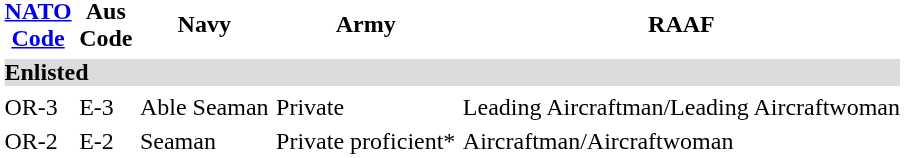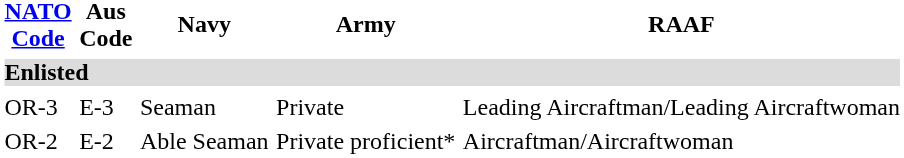OR-3 | Navy: Able Seaman -> Seaman
OR-2 | Navy: Seaman -> Able Seaman
